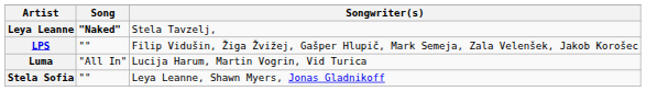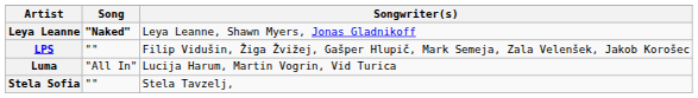Leya Leanne | Songwriter(s): Stela Tavzelj, -> Leya Leanne, Shawn Myers, Jonas Gladnikoff
Stela Sofia | Songwriter(s): Leya Leanne, Shawn Myers, Jonas Gladnikoff -> Stela Tavzelj,
